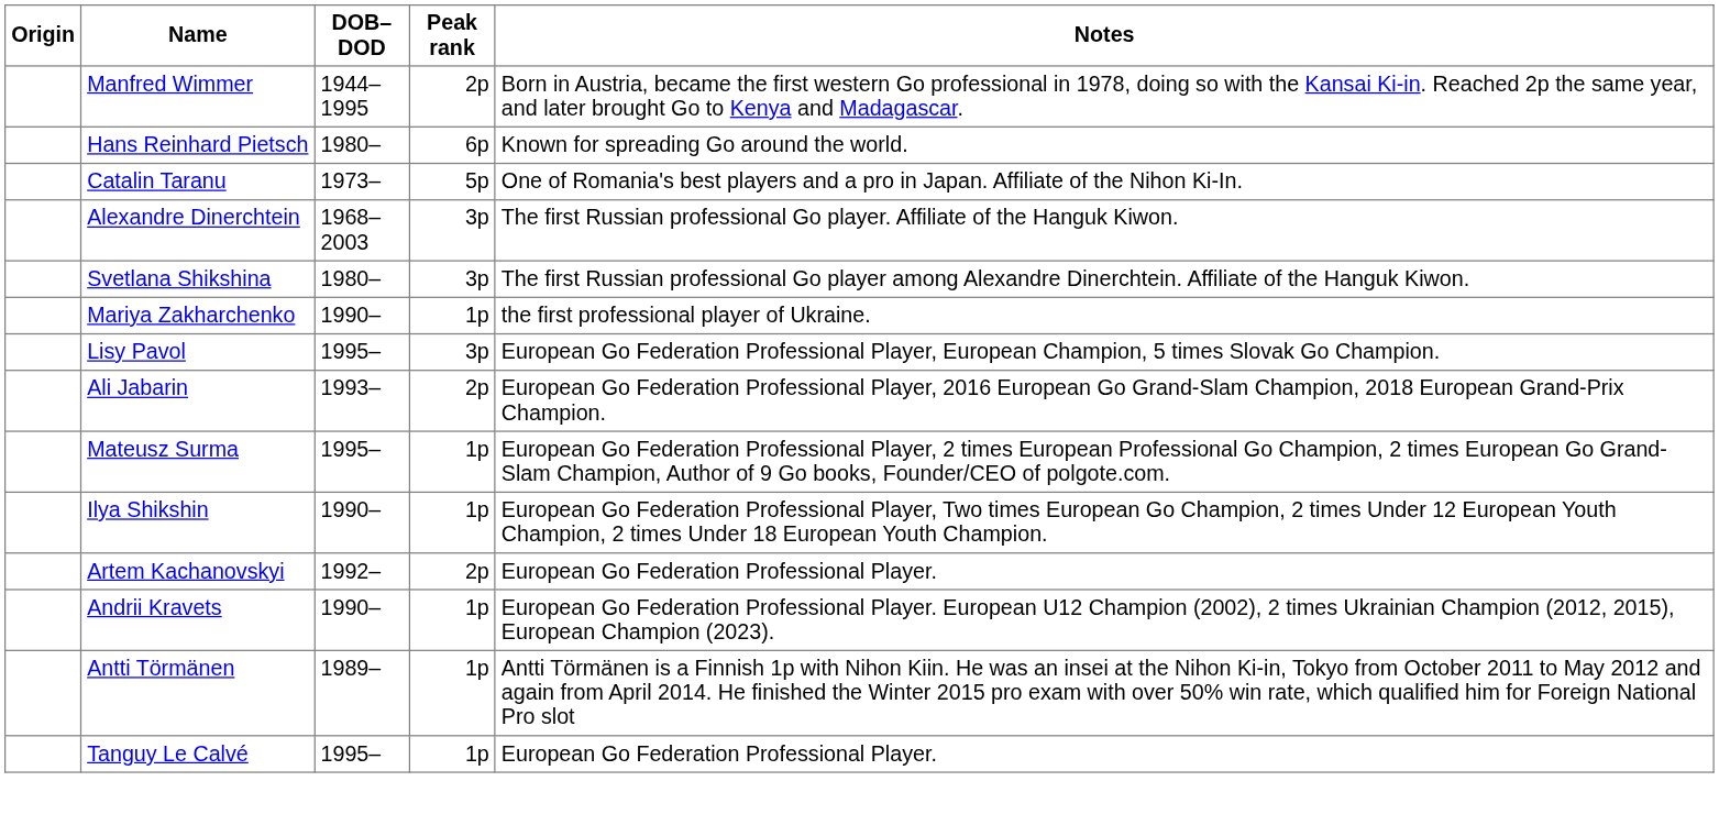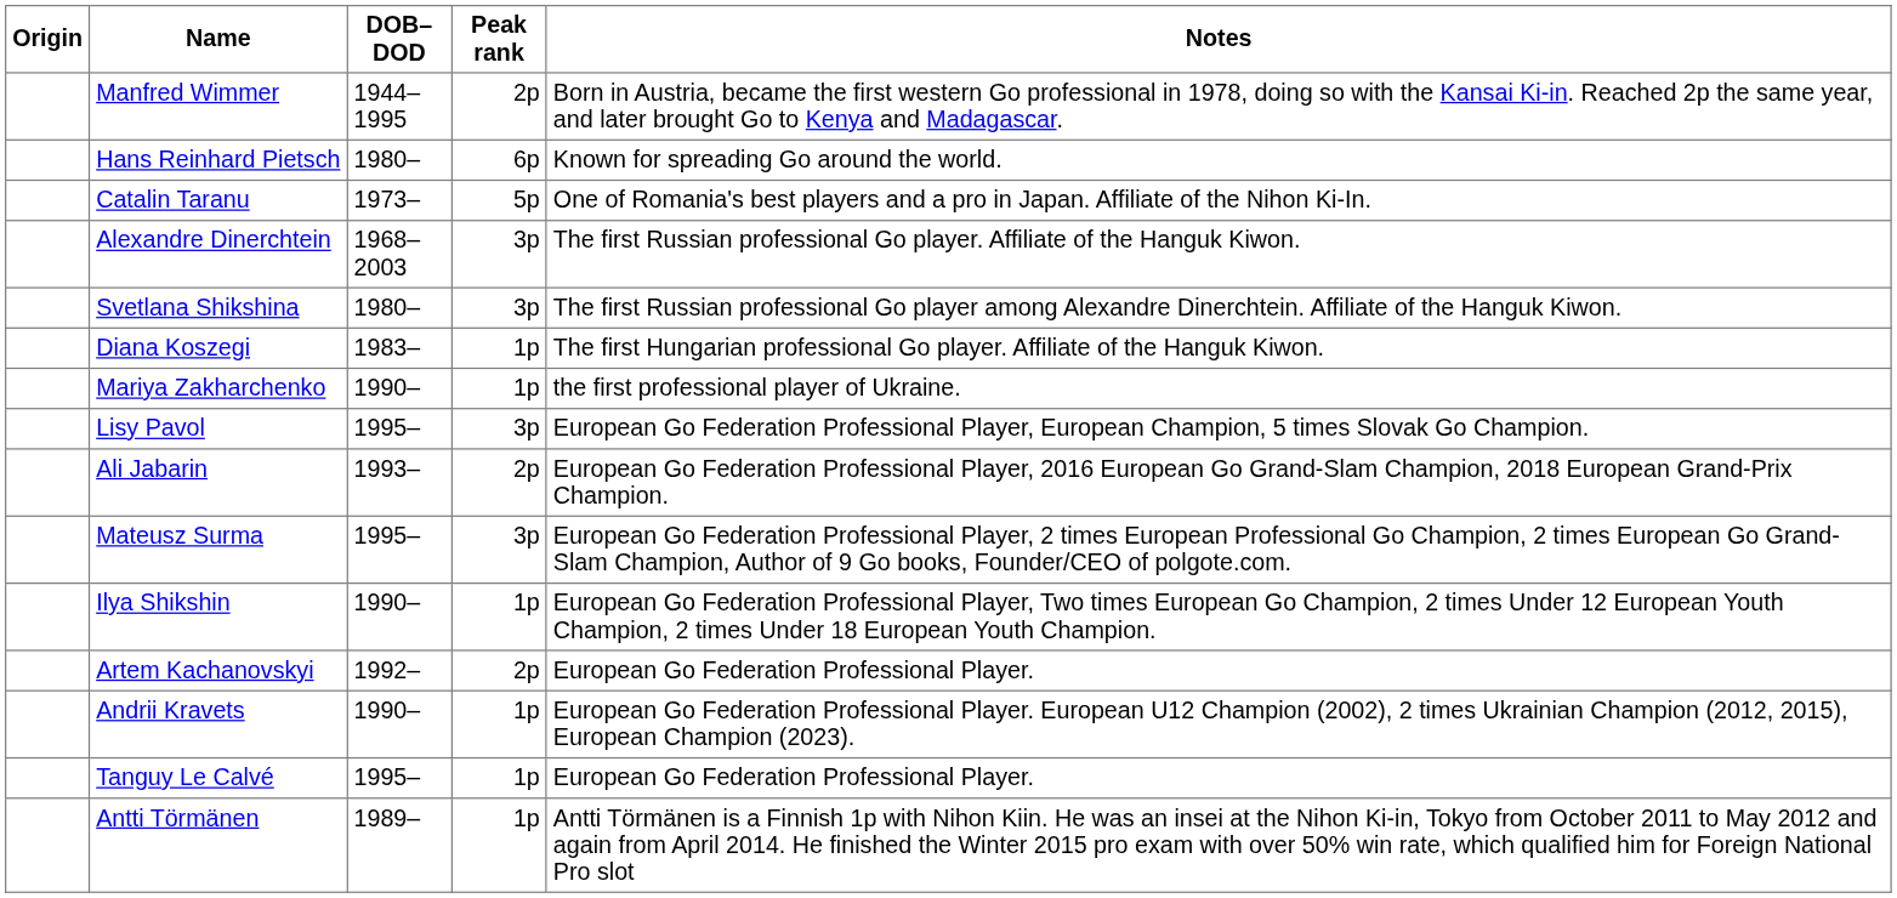+ row: Diana Koszegi | 1983– | 1p | The first Hungarian professional Go player. Affiliate of the Hanguk Kiwon.
Mateusz Surma | Peak rank: 1p -> 3p
rows swapped: Antti Törmänen <-> Tanguy Le Calvé
